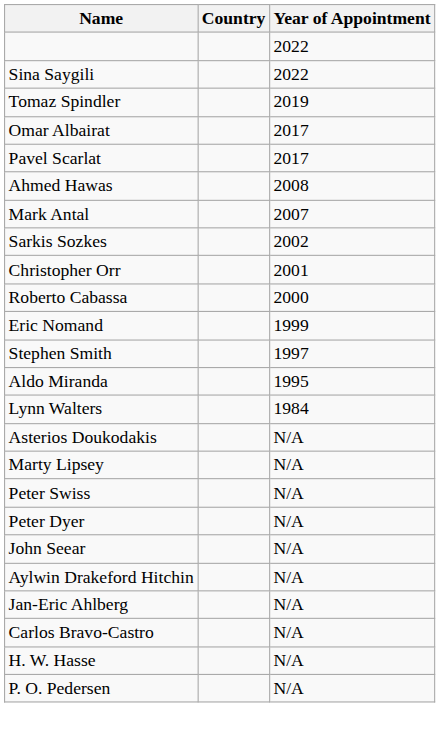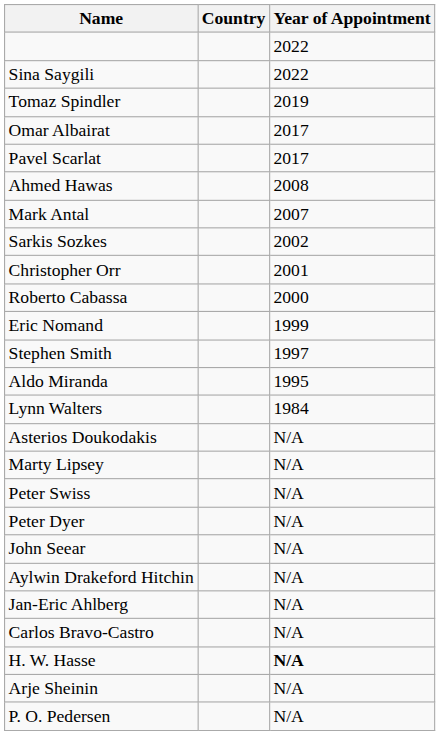H. W. Hasse | Year of Appointment: normal -> bold
+ row: Arje Sheinin | N/A
